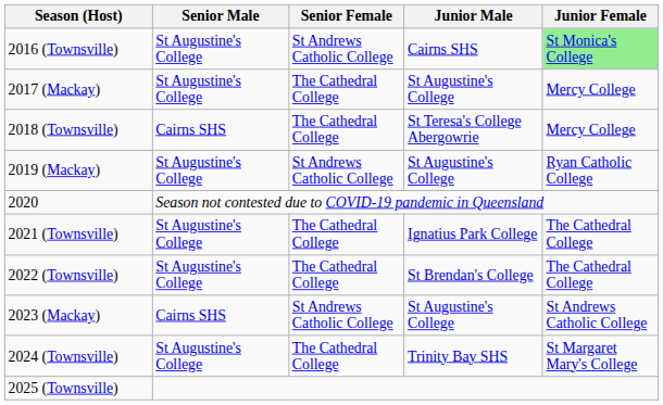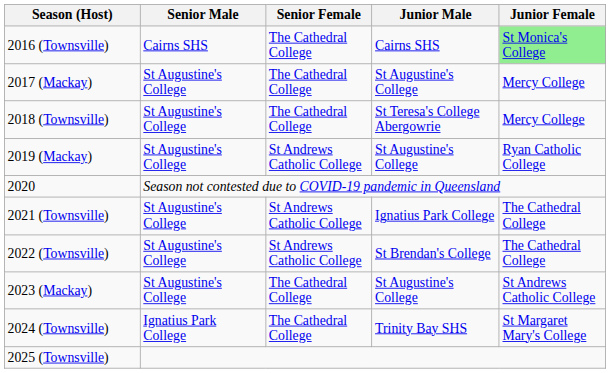2016 (Townsville) | Senior Male: St Augustine's College -> Cairns SHS
2016 (Townsville) | Senior Female: St Andrews Catholic College -> The Cathedral College
2018 (Townsville) | Senior Male: Cairns SHS -> St Augustine's College
2021 (Townsville) | Senior Female: The Cathedral College -> St Andrews Catholic College
2022 (Townsville) | Senior Female: The Cathedral College -> St Andrews Catholic College
2023 (Mackay) | Senior Male: Cairns SHS -> St Augustine's College
2023 (Mackay) | Senior Female: St Andrews Catholic College -> The Cathedral College
2024 (Townsville) | Senior Male: St Augustine's College -> Ignatius Park College
